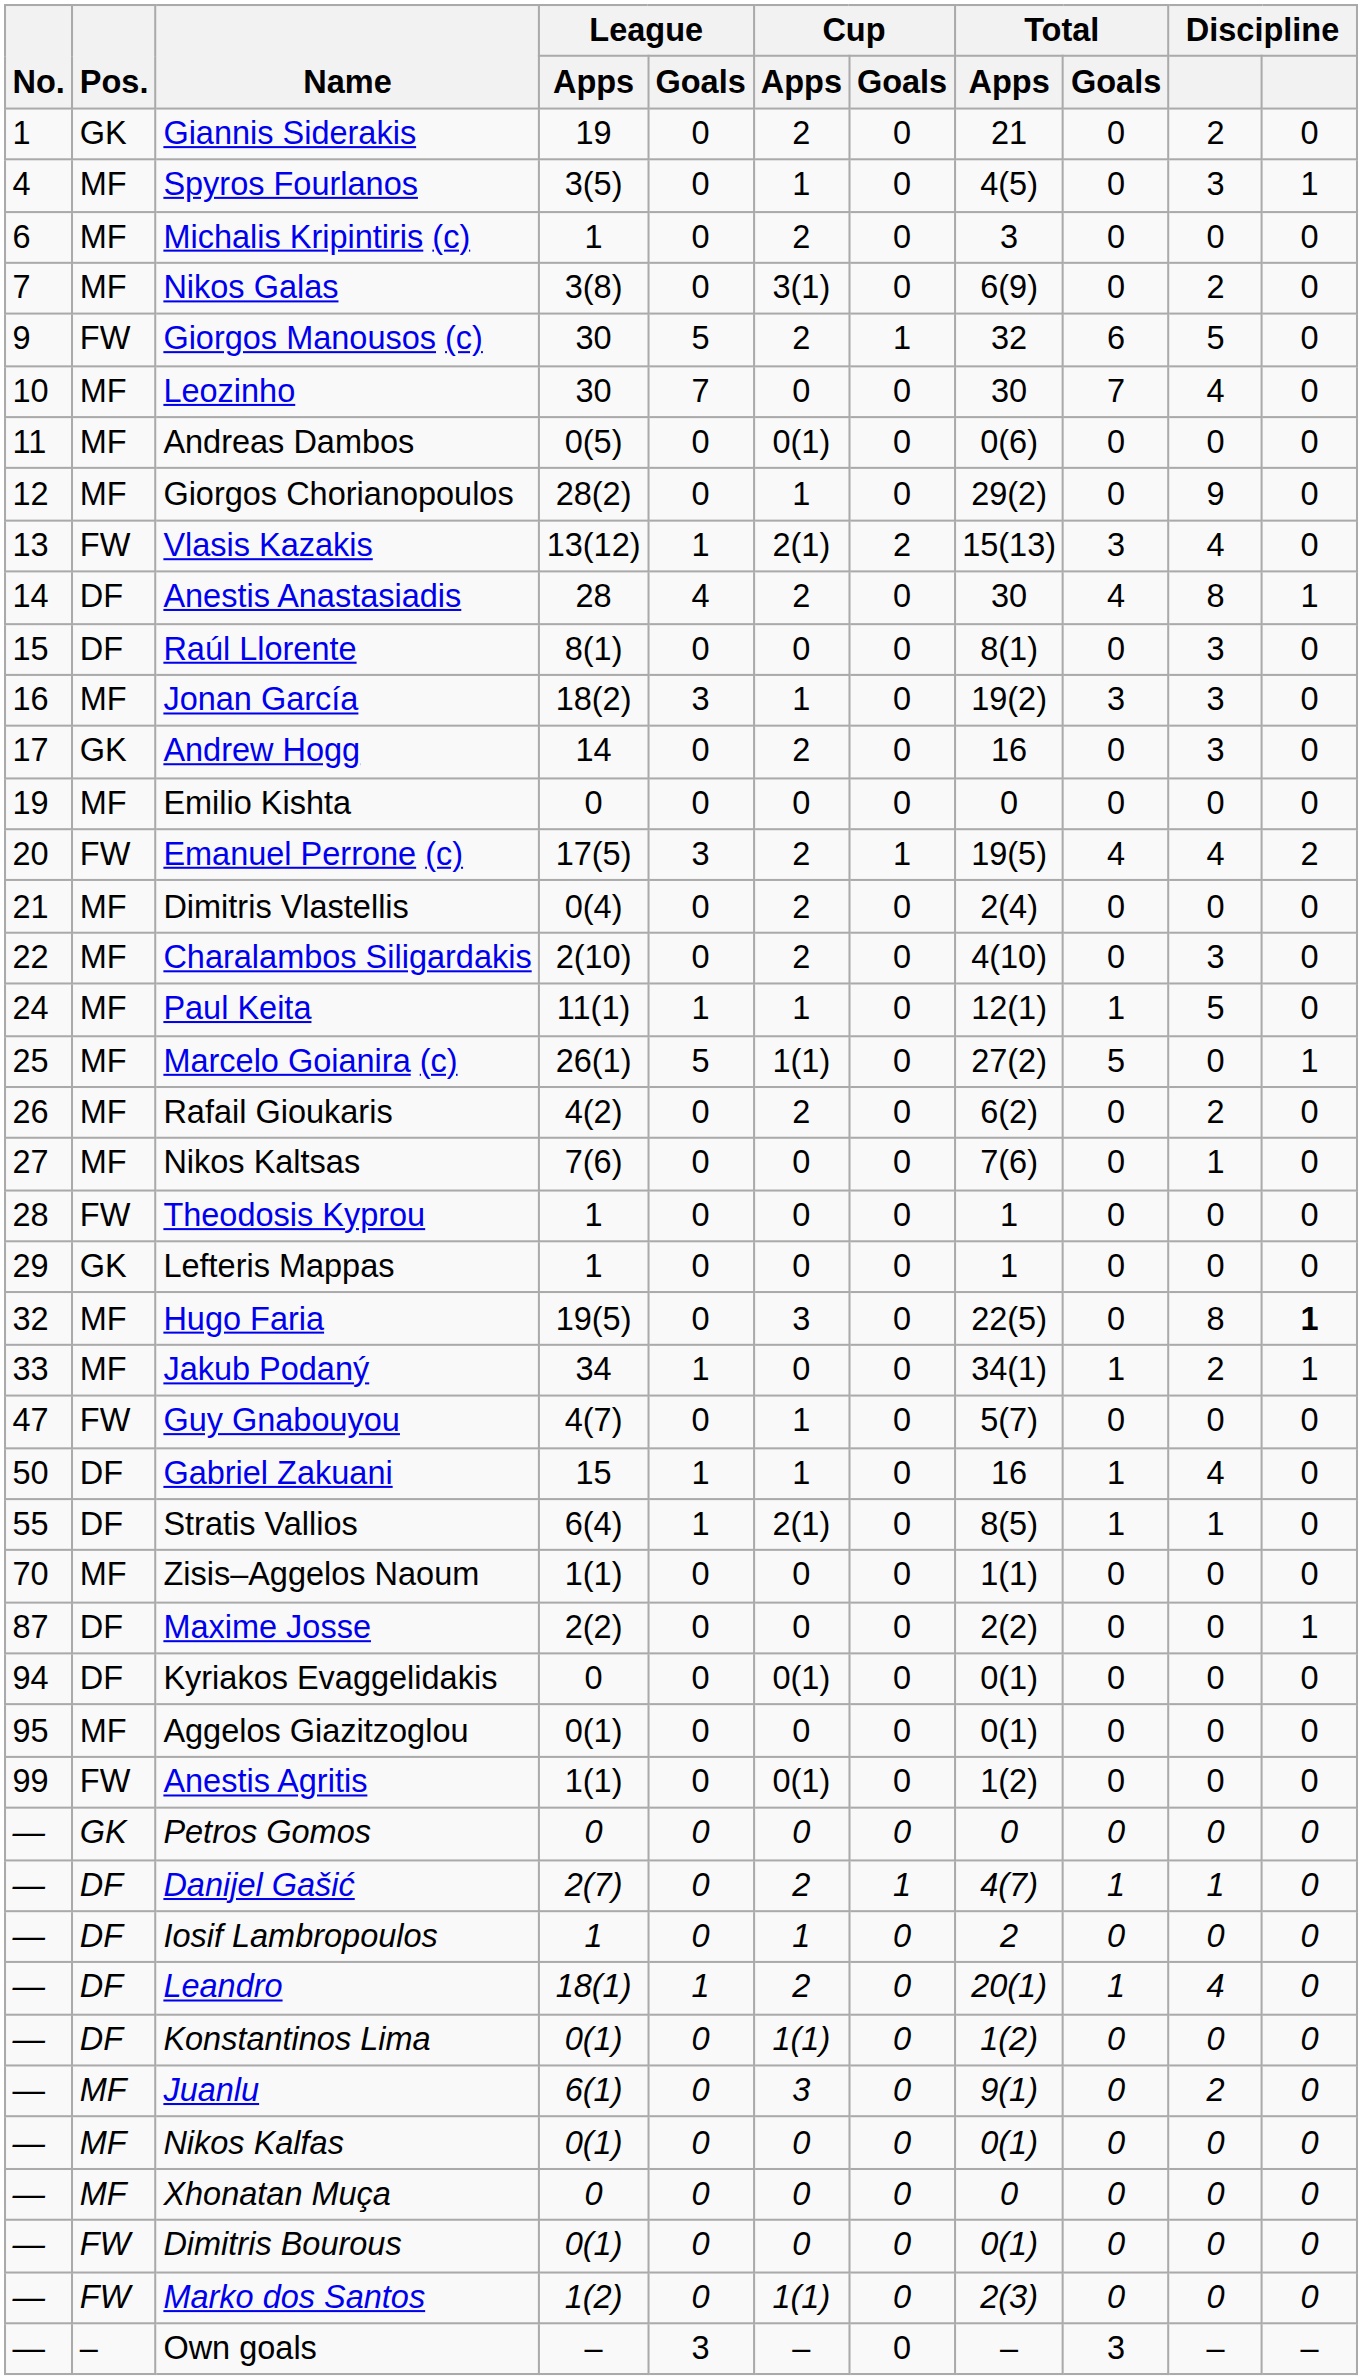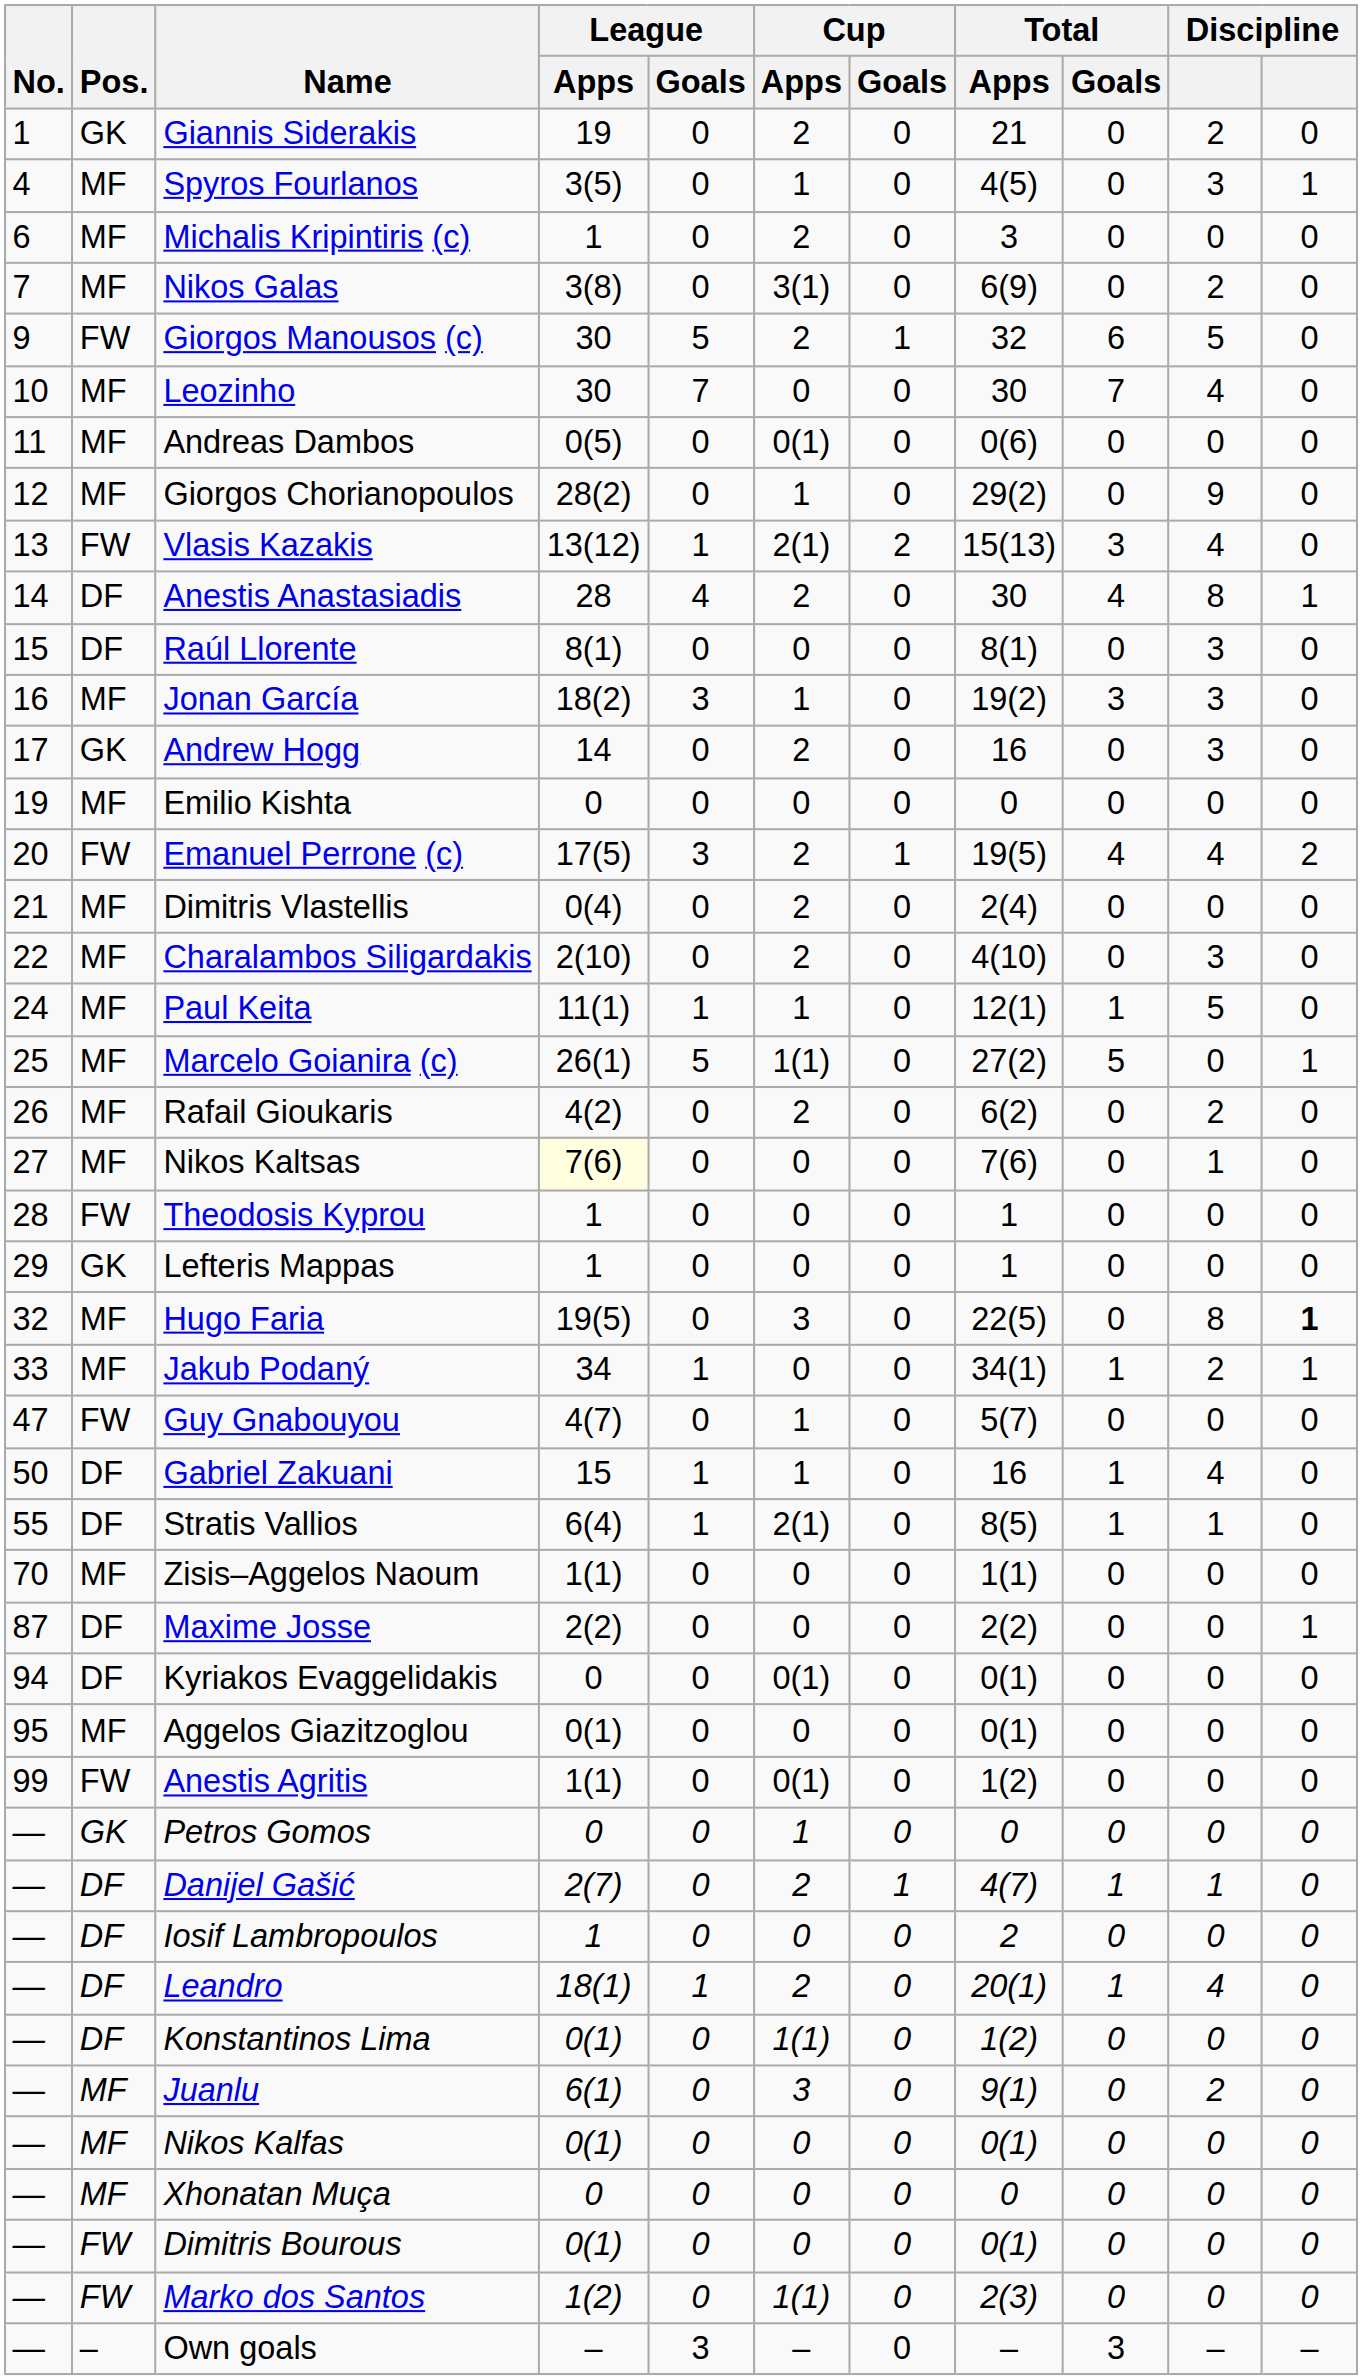Nikos Kaltsas | League / Apps: no background -> lightyellow background
Petros Gomos | Cup / Apps: 0 -> 1
Iosif Lambropoulos | Cup / Apps: 1 -> 0
